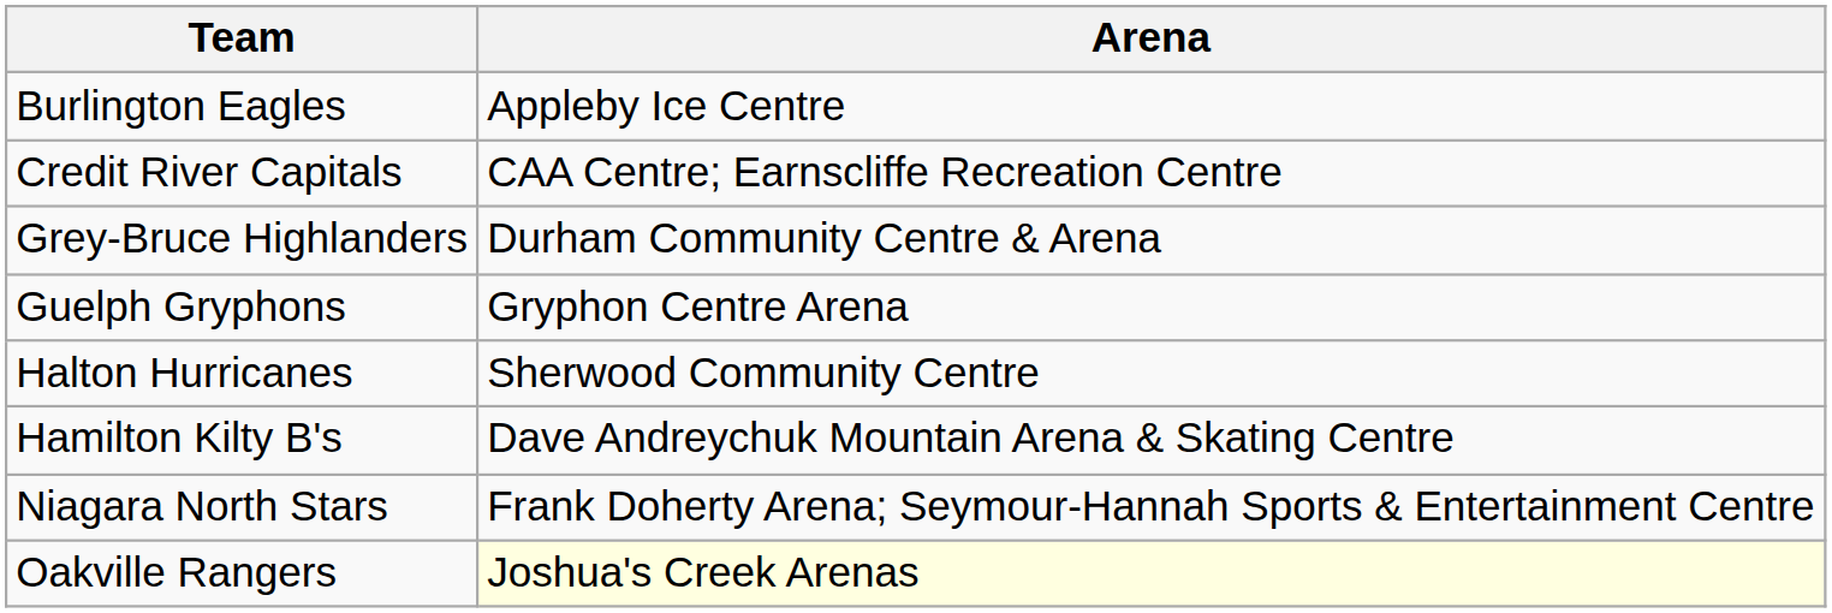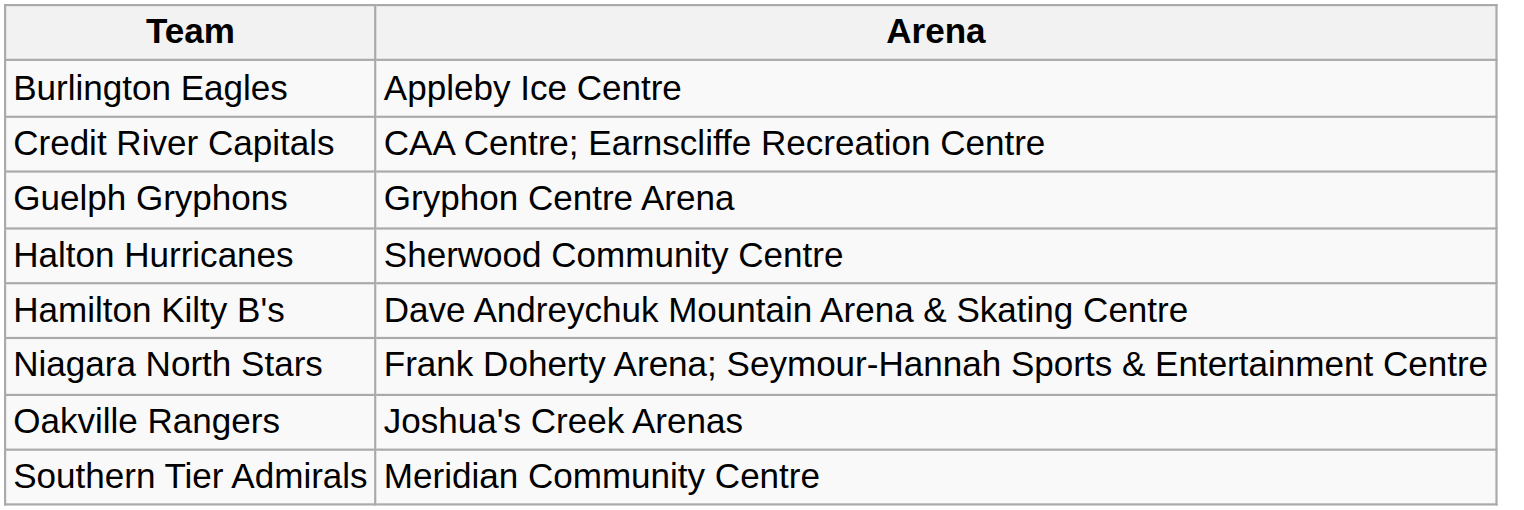- row: Grey-Bruce Highlanders | Durham Community Centre & Arena
Oakville Rangers | Arena: lightyellow background -> no background
+ row: Southern Tier Admirals | Meridian Community Centre
